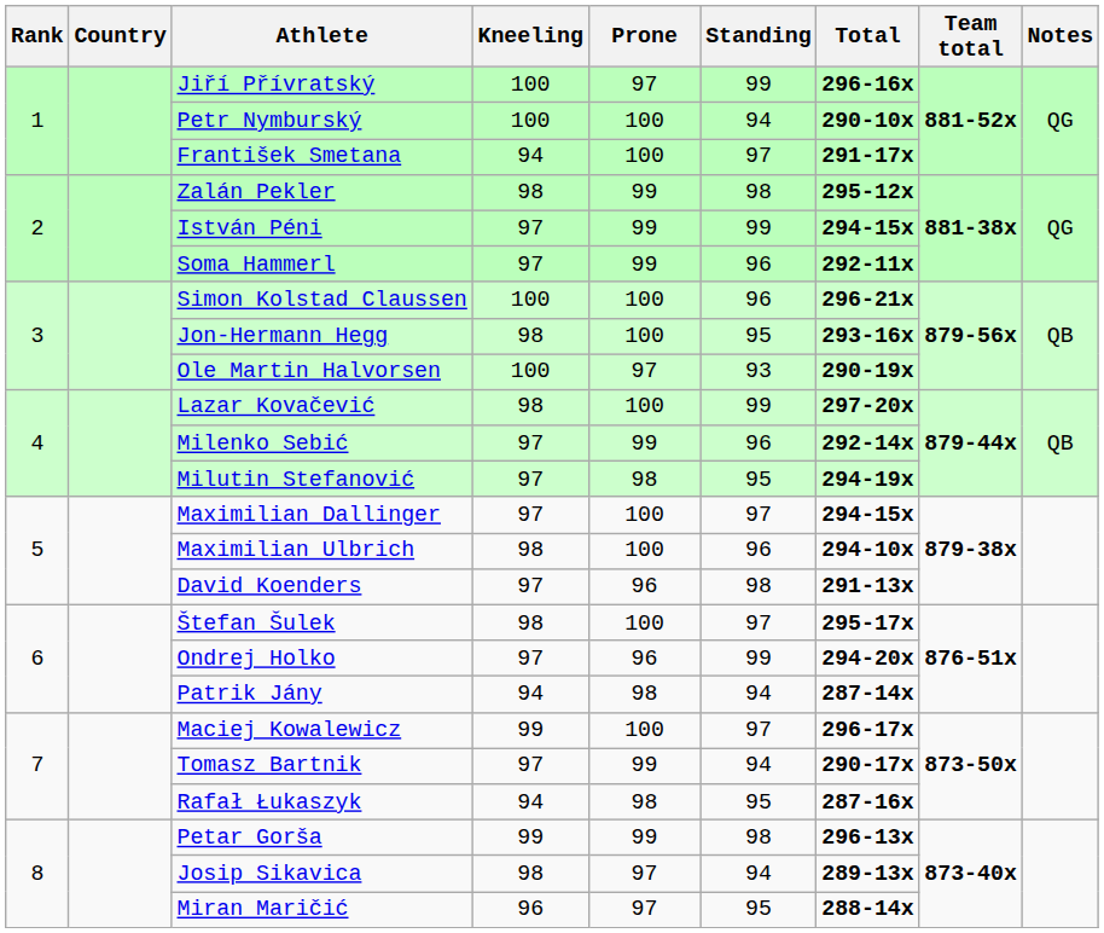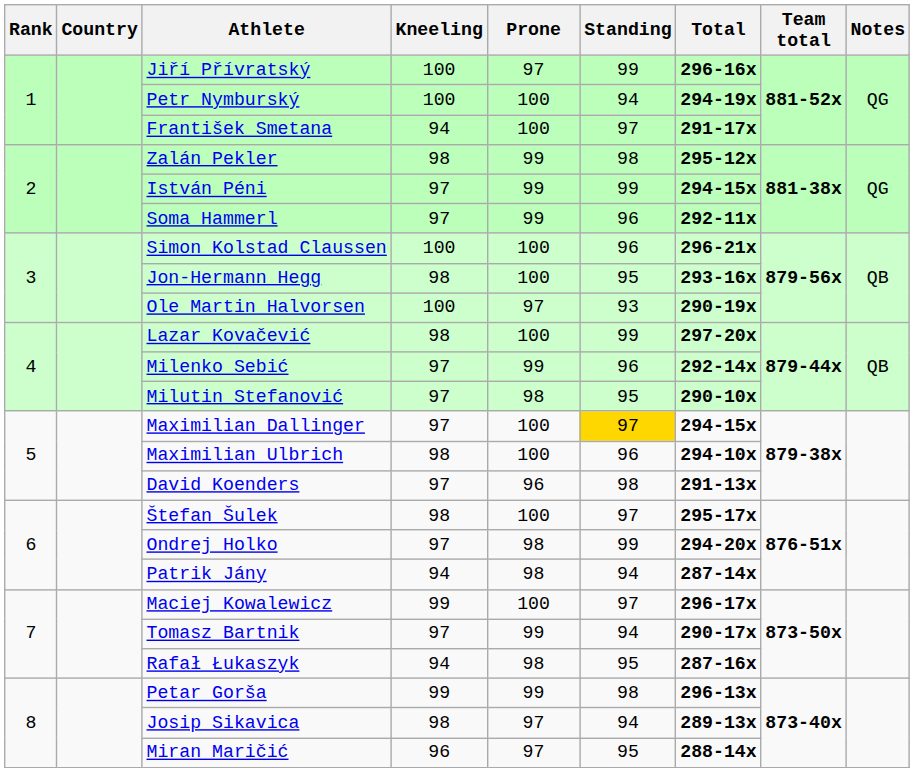Petr Nymburský | Total: 290-10x -> 294-19x
Milutin Stefanović | Total: 294-19x -> 290-10x
Maximilian Dallinger | Standing: no background -> gold background
Ondrej Holko | Prone: 96 -> 98
